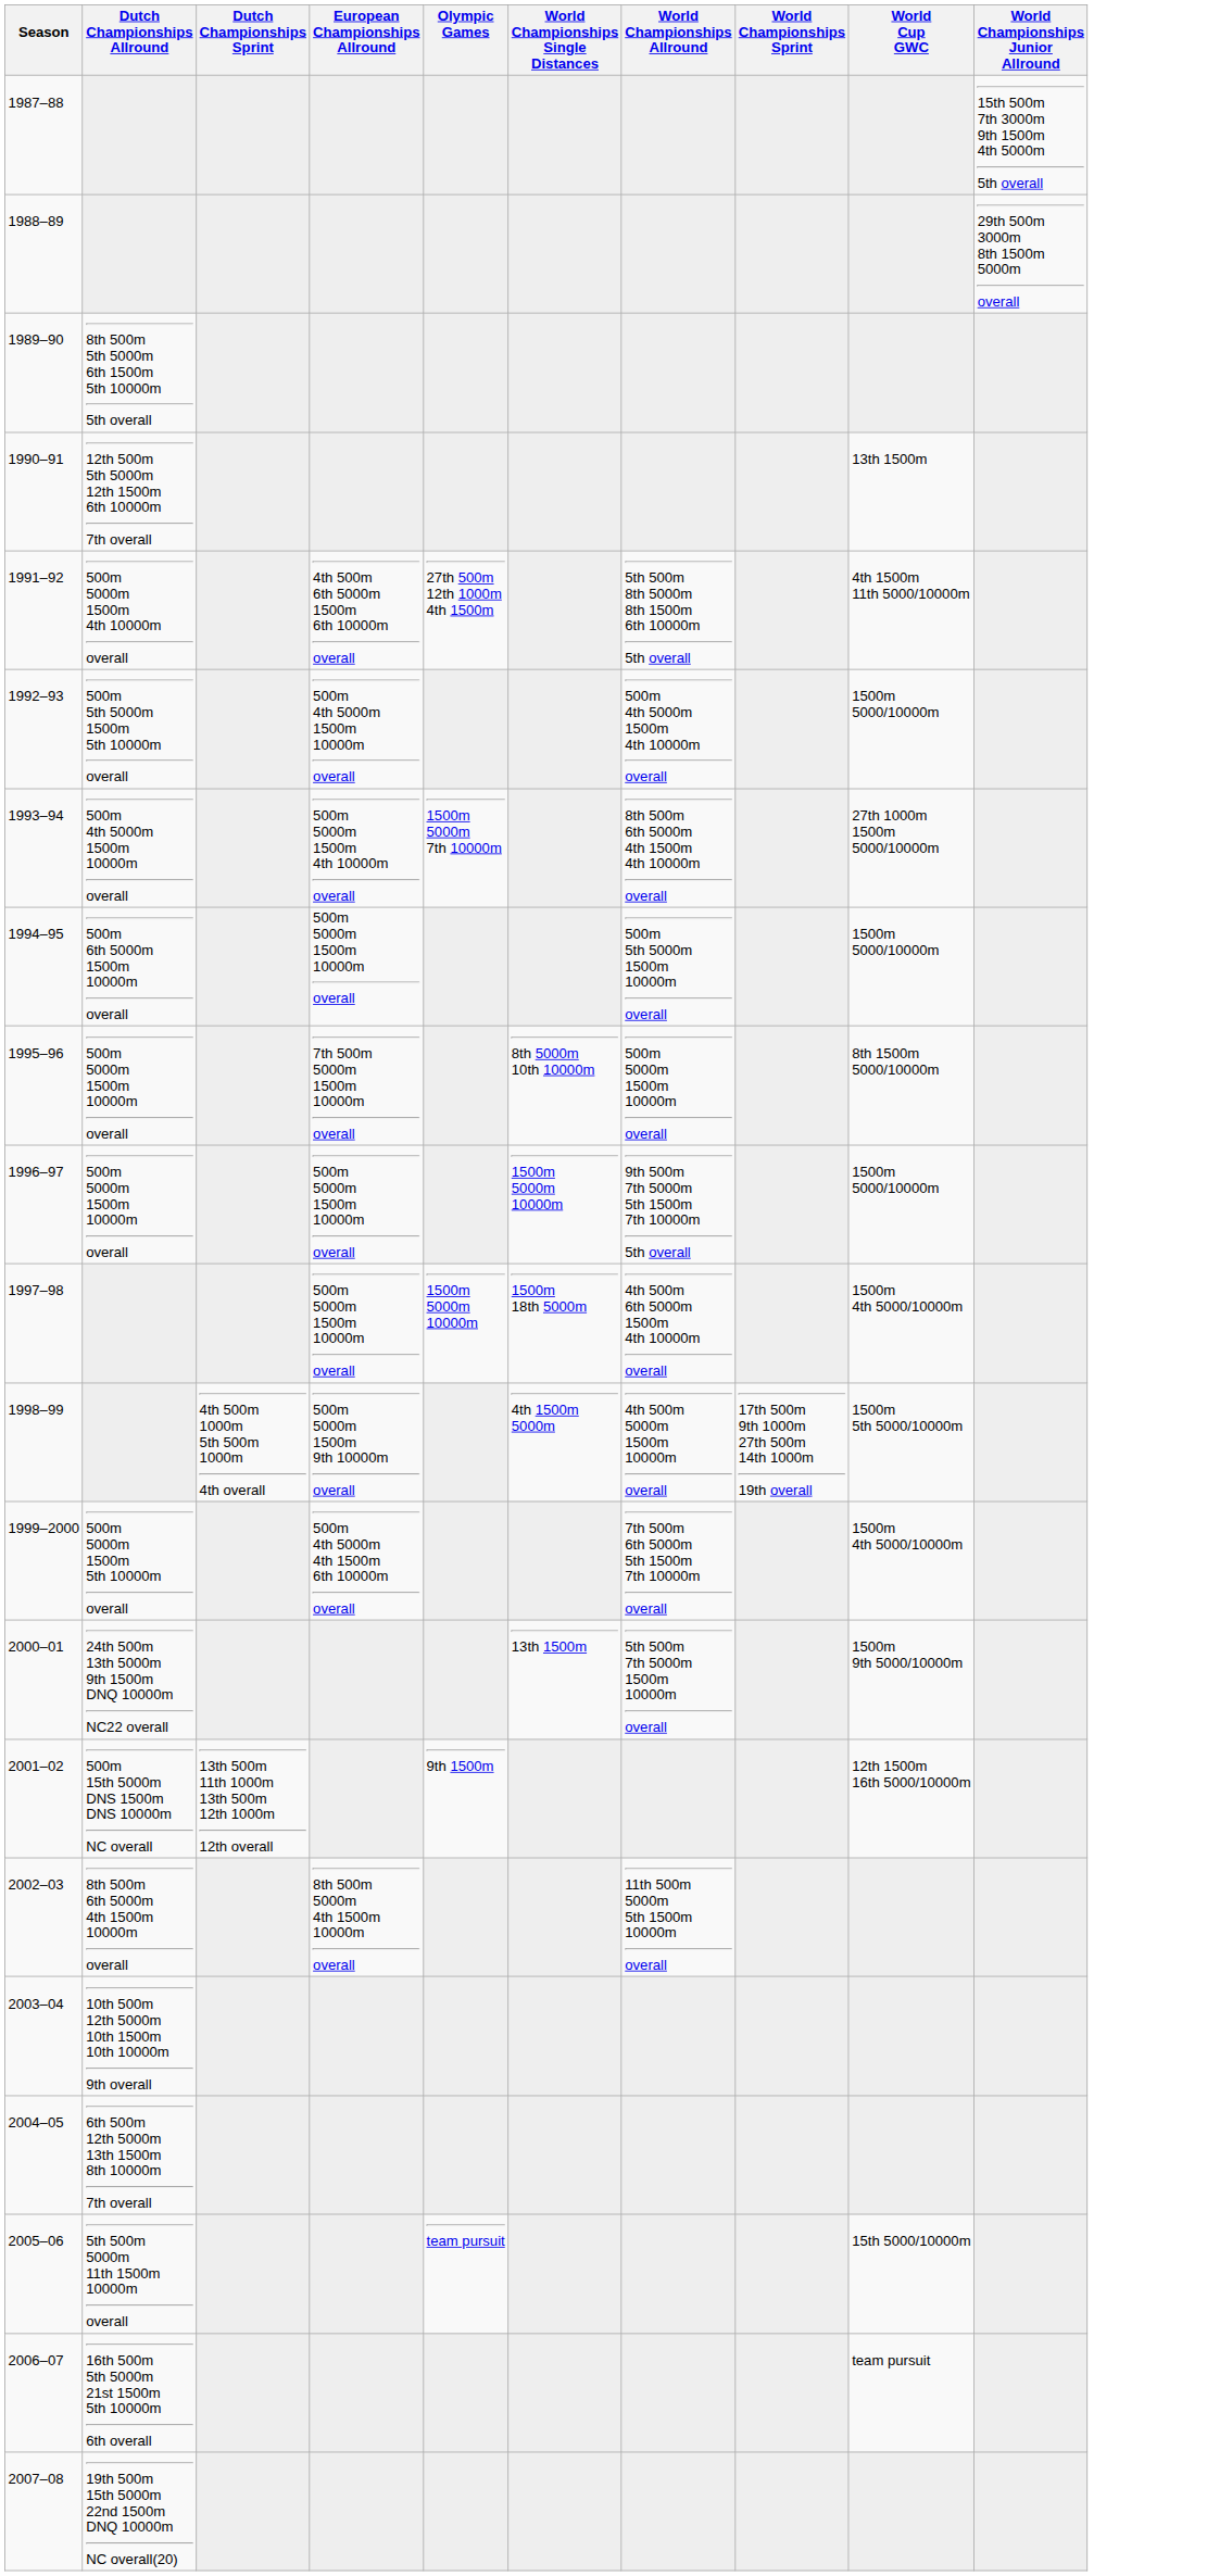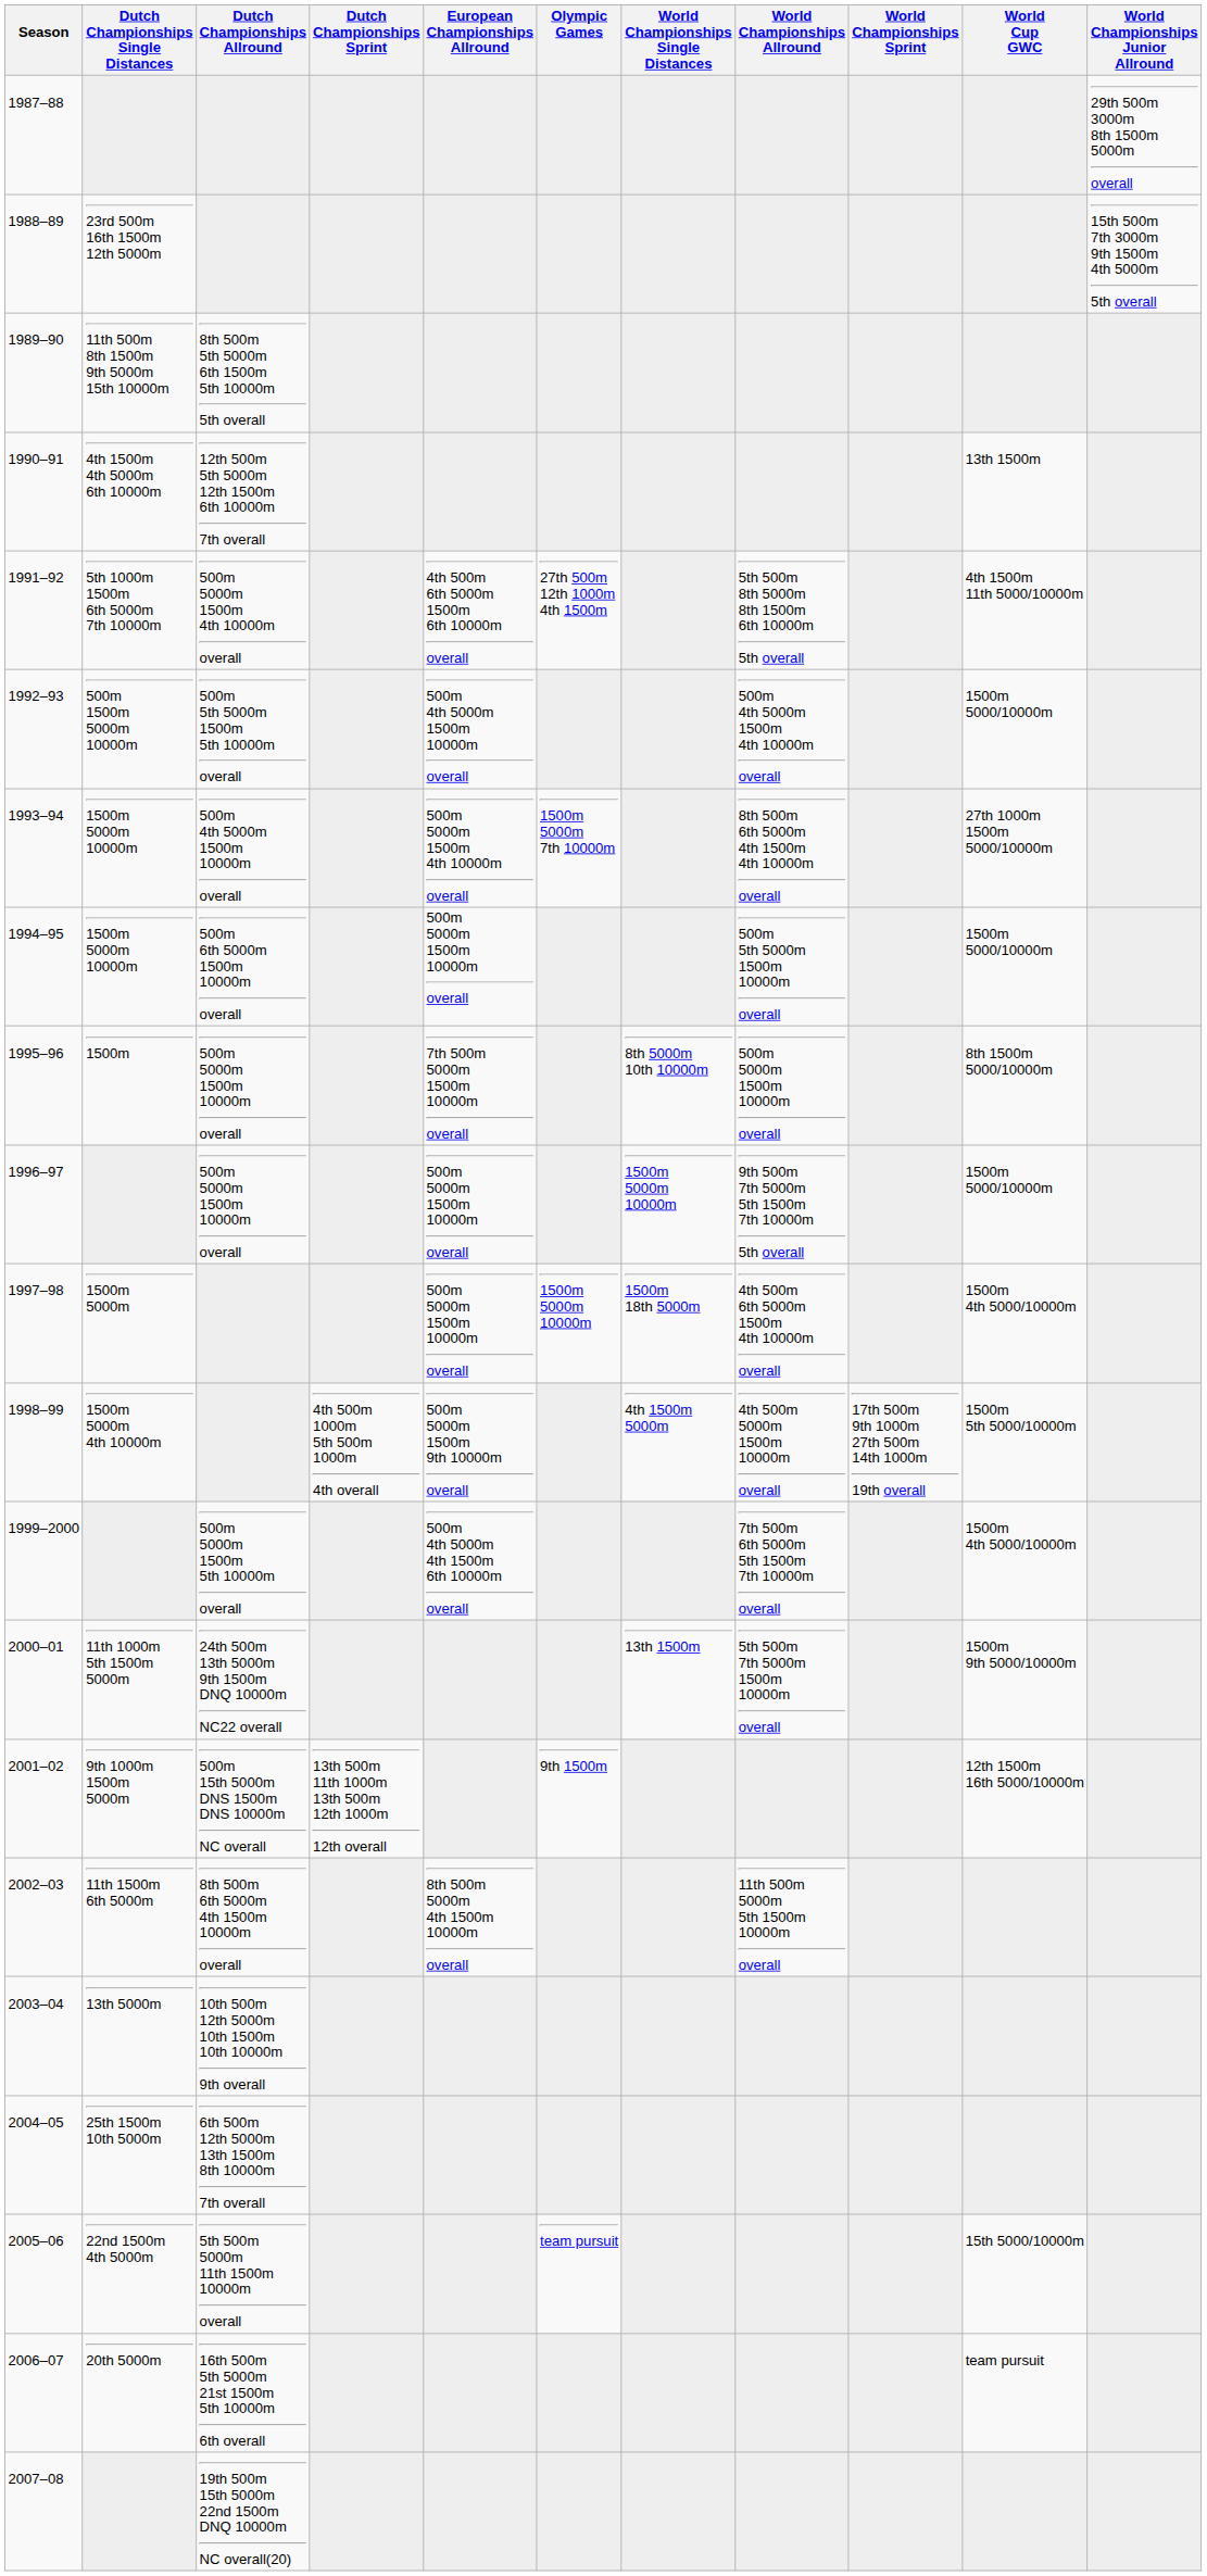+ column: Dutch Championships Single Distances | 23rd 500m 16th 1500m 12th 5000m | 11th 500m 8th 1500m 9th 5000m 15th 10000m | 4th 1500m 4th 5000m 6th 10000m | 5th 1000m 1500m 6th 5000m 7th 10000m | 500m 1500m 5000m 10000m | 1500m 5000m 10000m | 1500m 5000m 10000m | 1500m | 1500m 5000m | 1500m 5000m 4th 10000m | 11th 1000m 5th 1500m 5000m | 9th 1000m 1500m 5000m | 11th 1500m 6th 5000m | 13th 5000m | 25th 1500m 10th 5000m | 22nd 1500m 4th 5000m | 20th 5000m
1987–88 | World Championships Junior Allround: 15th 500m 7th 3000m 9th 1500m 4th 5000m 5th overall -> 29th 500m 3000m 8th 1500m 5000m overall
1988–89 | World Championships Junior Allround: 29th 500m 3000m 8th 1500m 5000m overall -> 15th 500m 7th 3000m 9th 1500m 4th 5000m 5th overall
